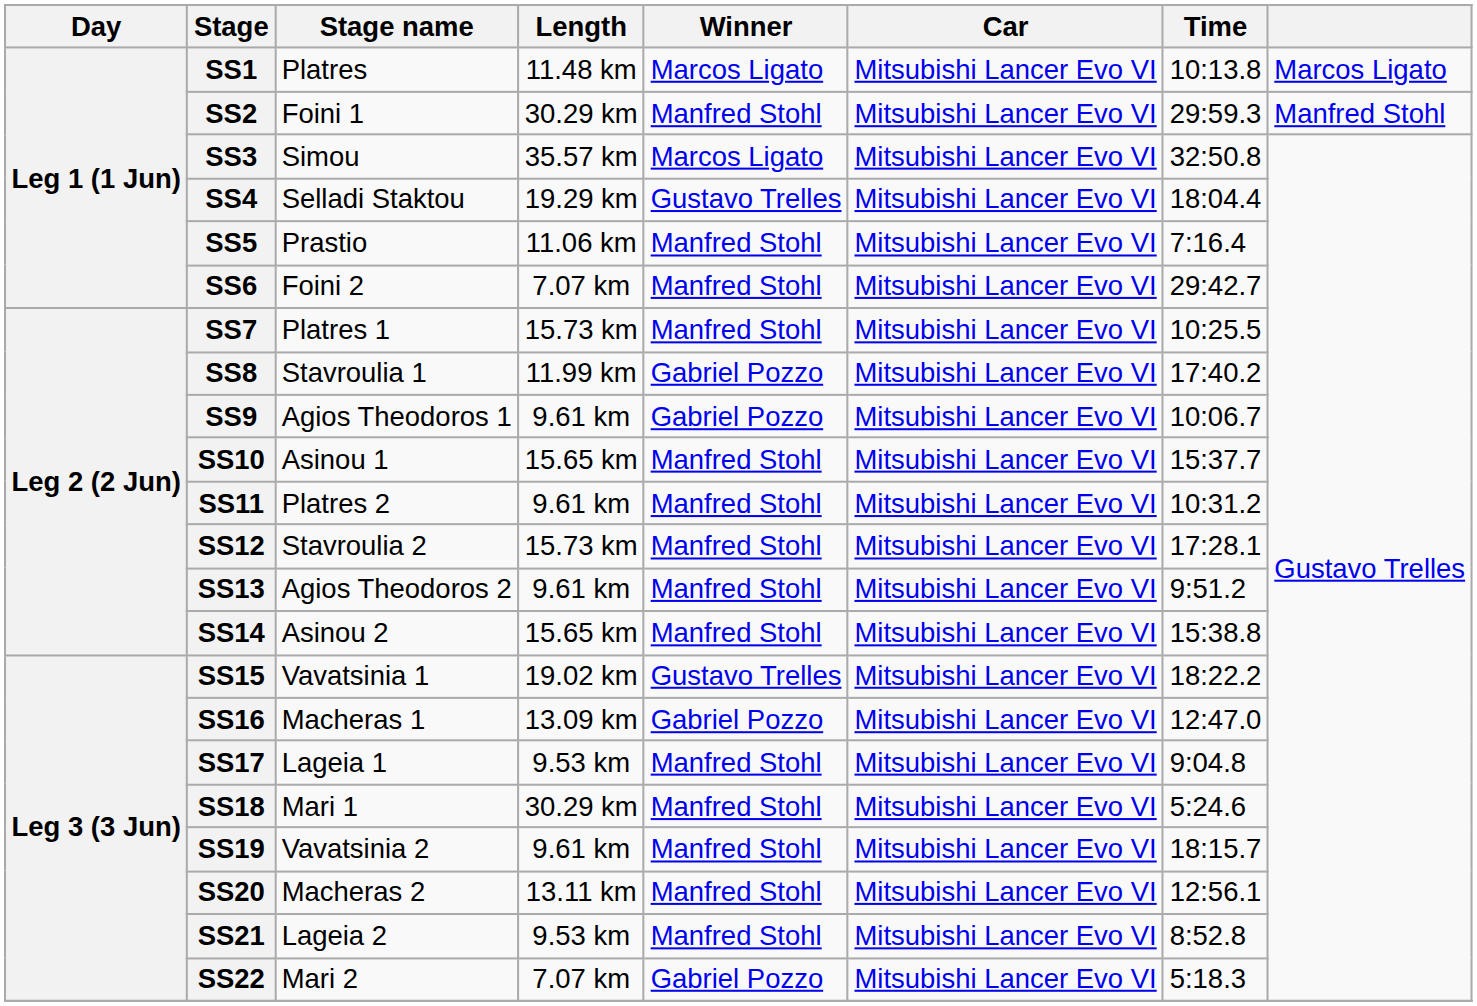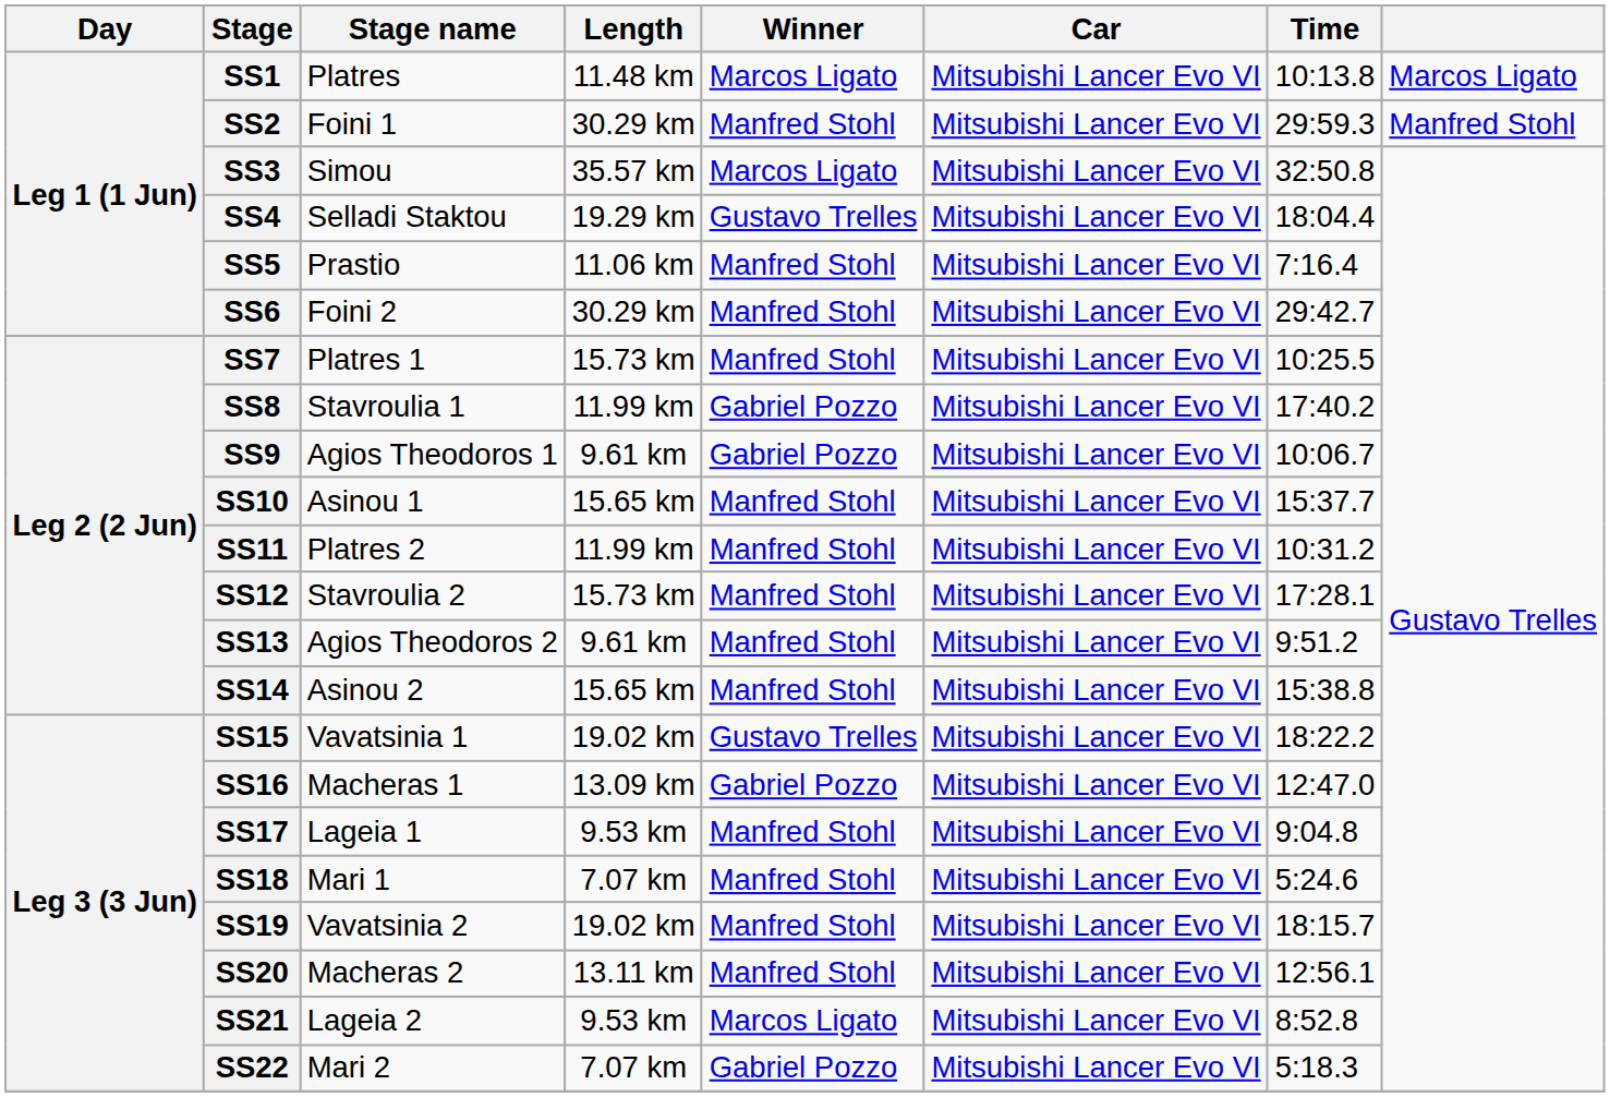SS6 | Length: 7.07 km -> 30.29 km
SS11 | Length: 9.61 km -> 11.99 km
SS18 | Length: 30.29 km -> 7.07 km
SS19 | Length: 9.61 km -> 19.02 km
SS21 | Winner: Manfred Stohl -> Marcos Ligato
